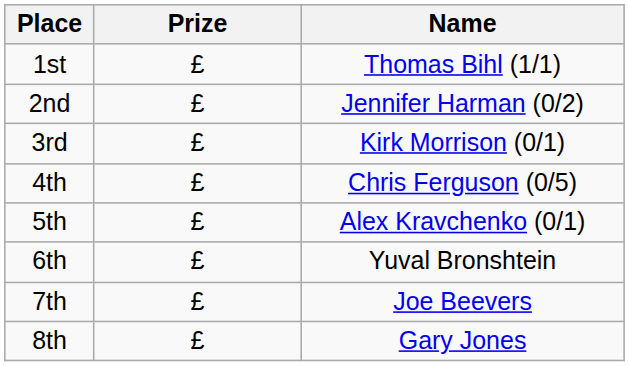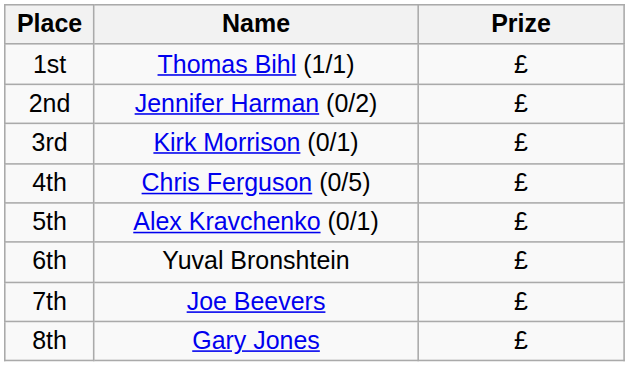columns swapped: Name <-> Prize
